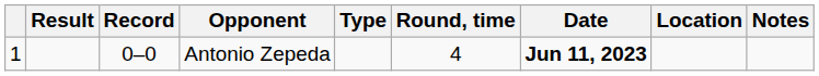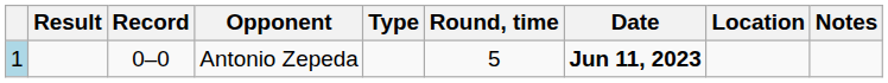Antonio Zepeda | column 1: no background -> lightblue background
Antonio Zepeda | Round, time: 4 -> 5
